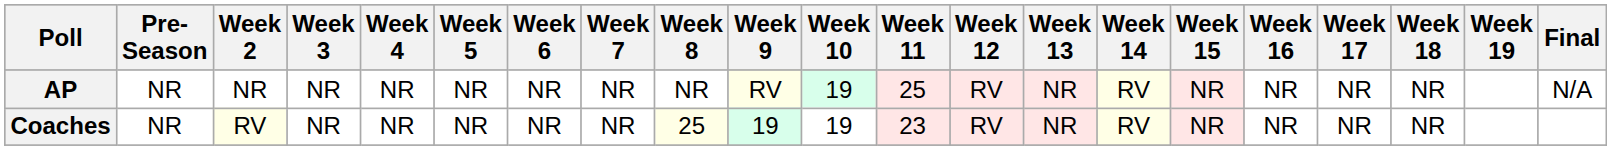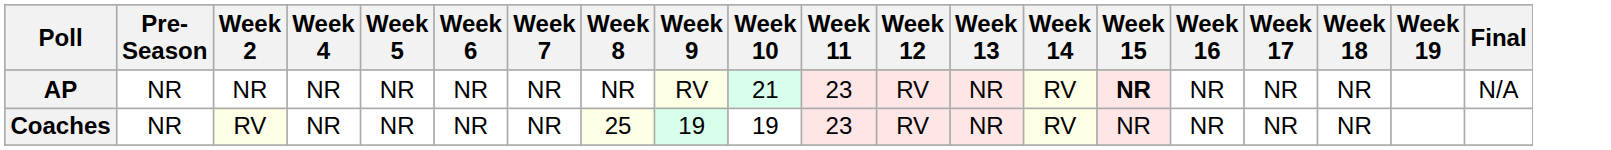- column: Week 3 | NR | NR
AP | Week 10: 19 -> 21
AP | Week 11: 25 -> 23
AP | Week 15: normal -> bold
